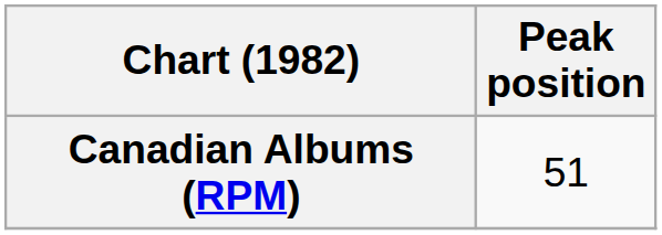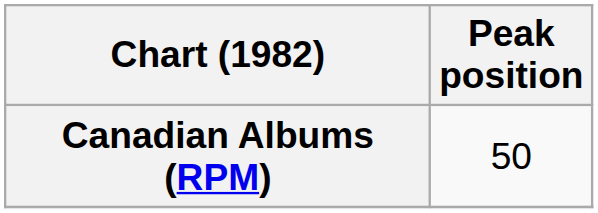Canadian Albums (RPM) | Peak position: 51 -> 50
